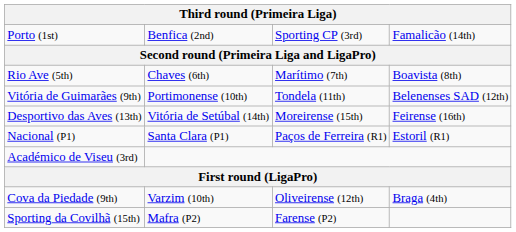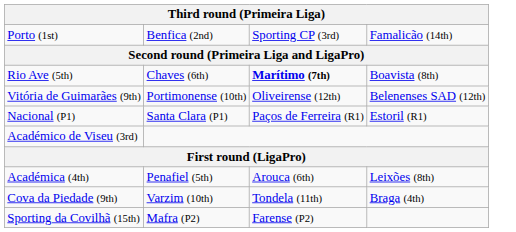Rio Ave (5th) | column 3: normal -> bold
Vitória de Guimarães (9th) | column 3: Tondela (11th) -> Oliveirense (12th)
- row: Desportivo das Aves (13th) | Vitória de Setúbal (14th) | Moreirense (15th) | Feirense (16th)
+ row: Académica (4th) | Penafiel (5th) | Arouca (6th) | Leixões (8th)
Cova da Piedade (9th) | column 3: Oliveirense (12th) -> Tondela (11th)
